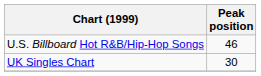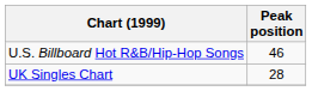UK Singles Chart | Peak position: 30 -> 28
